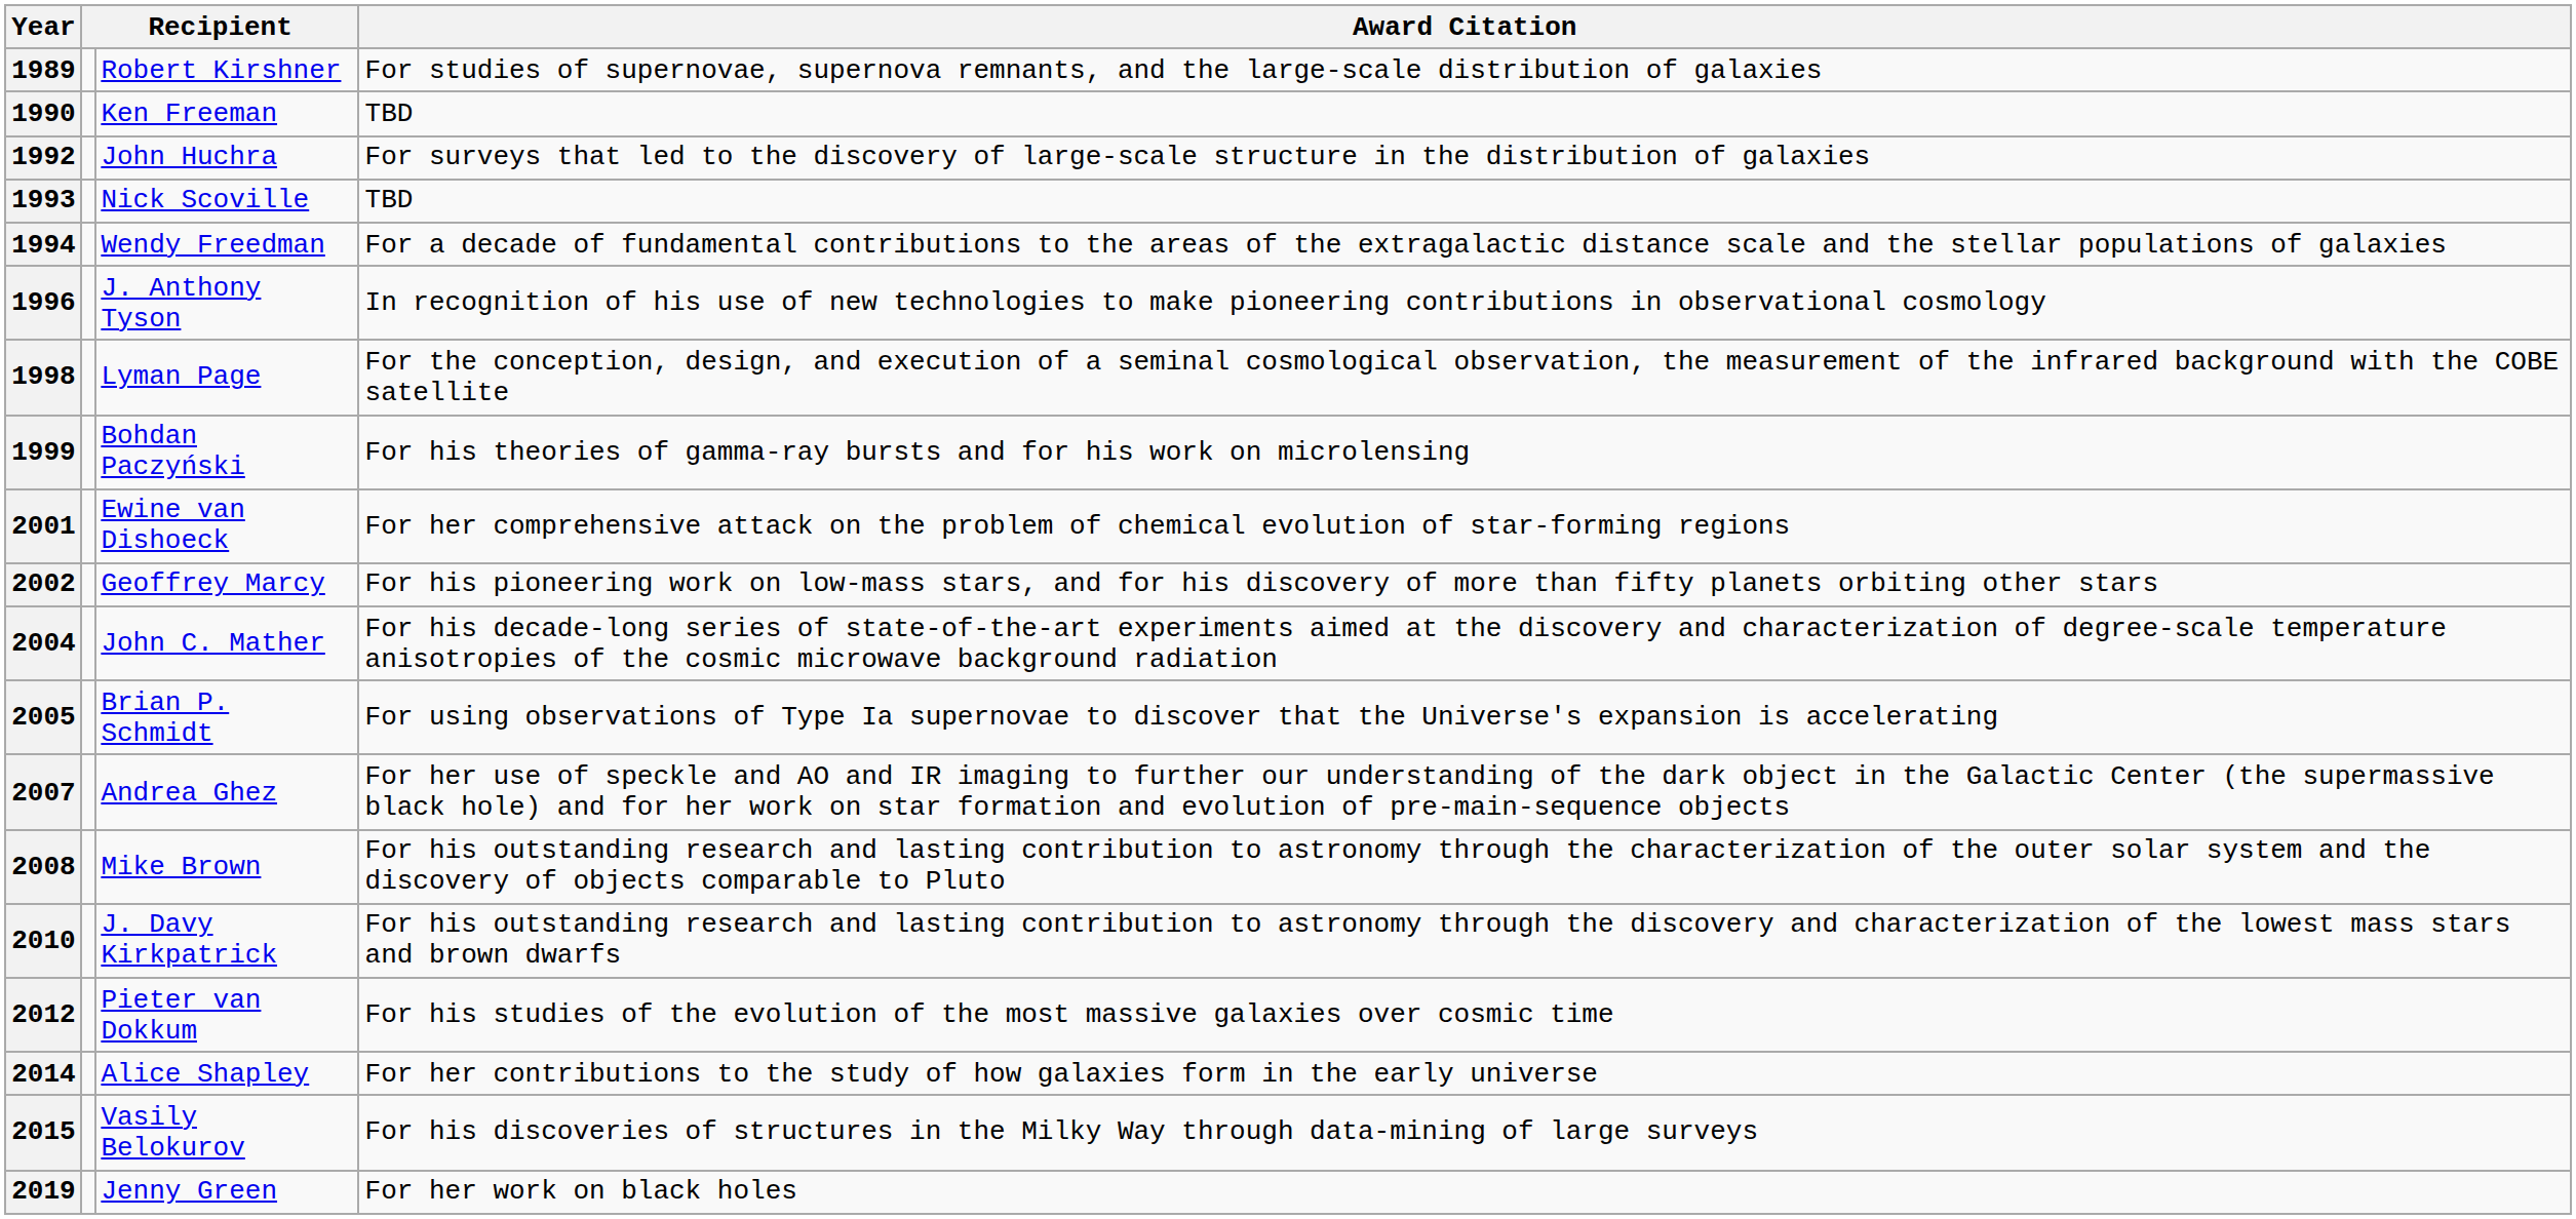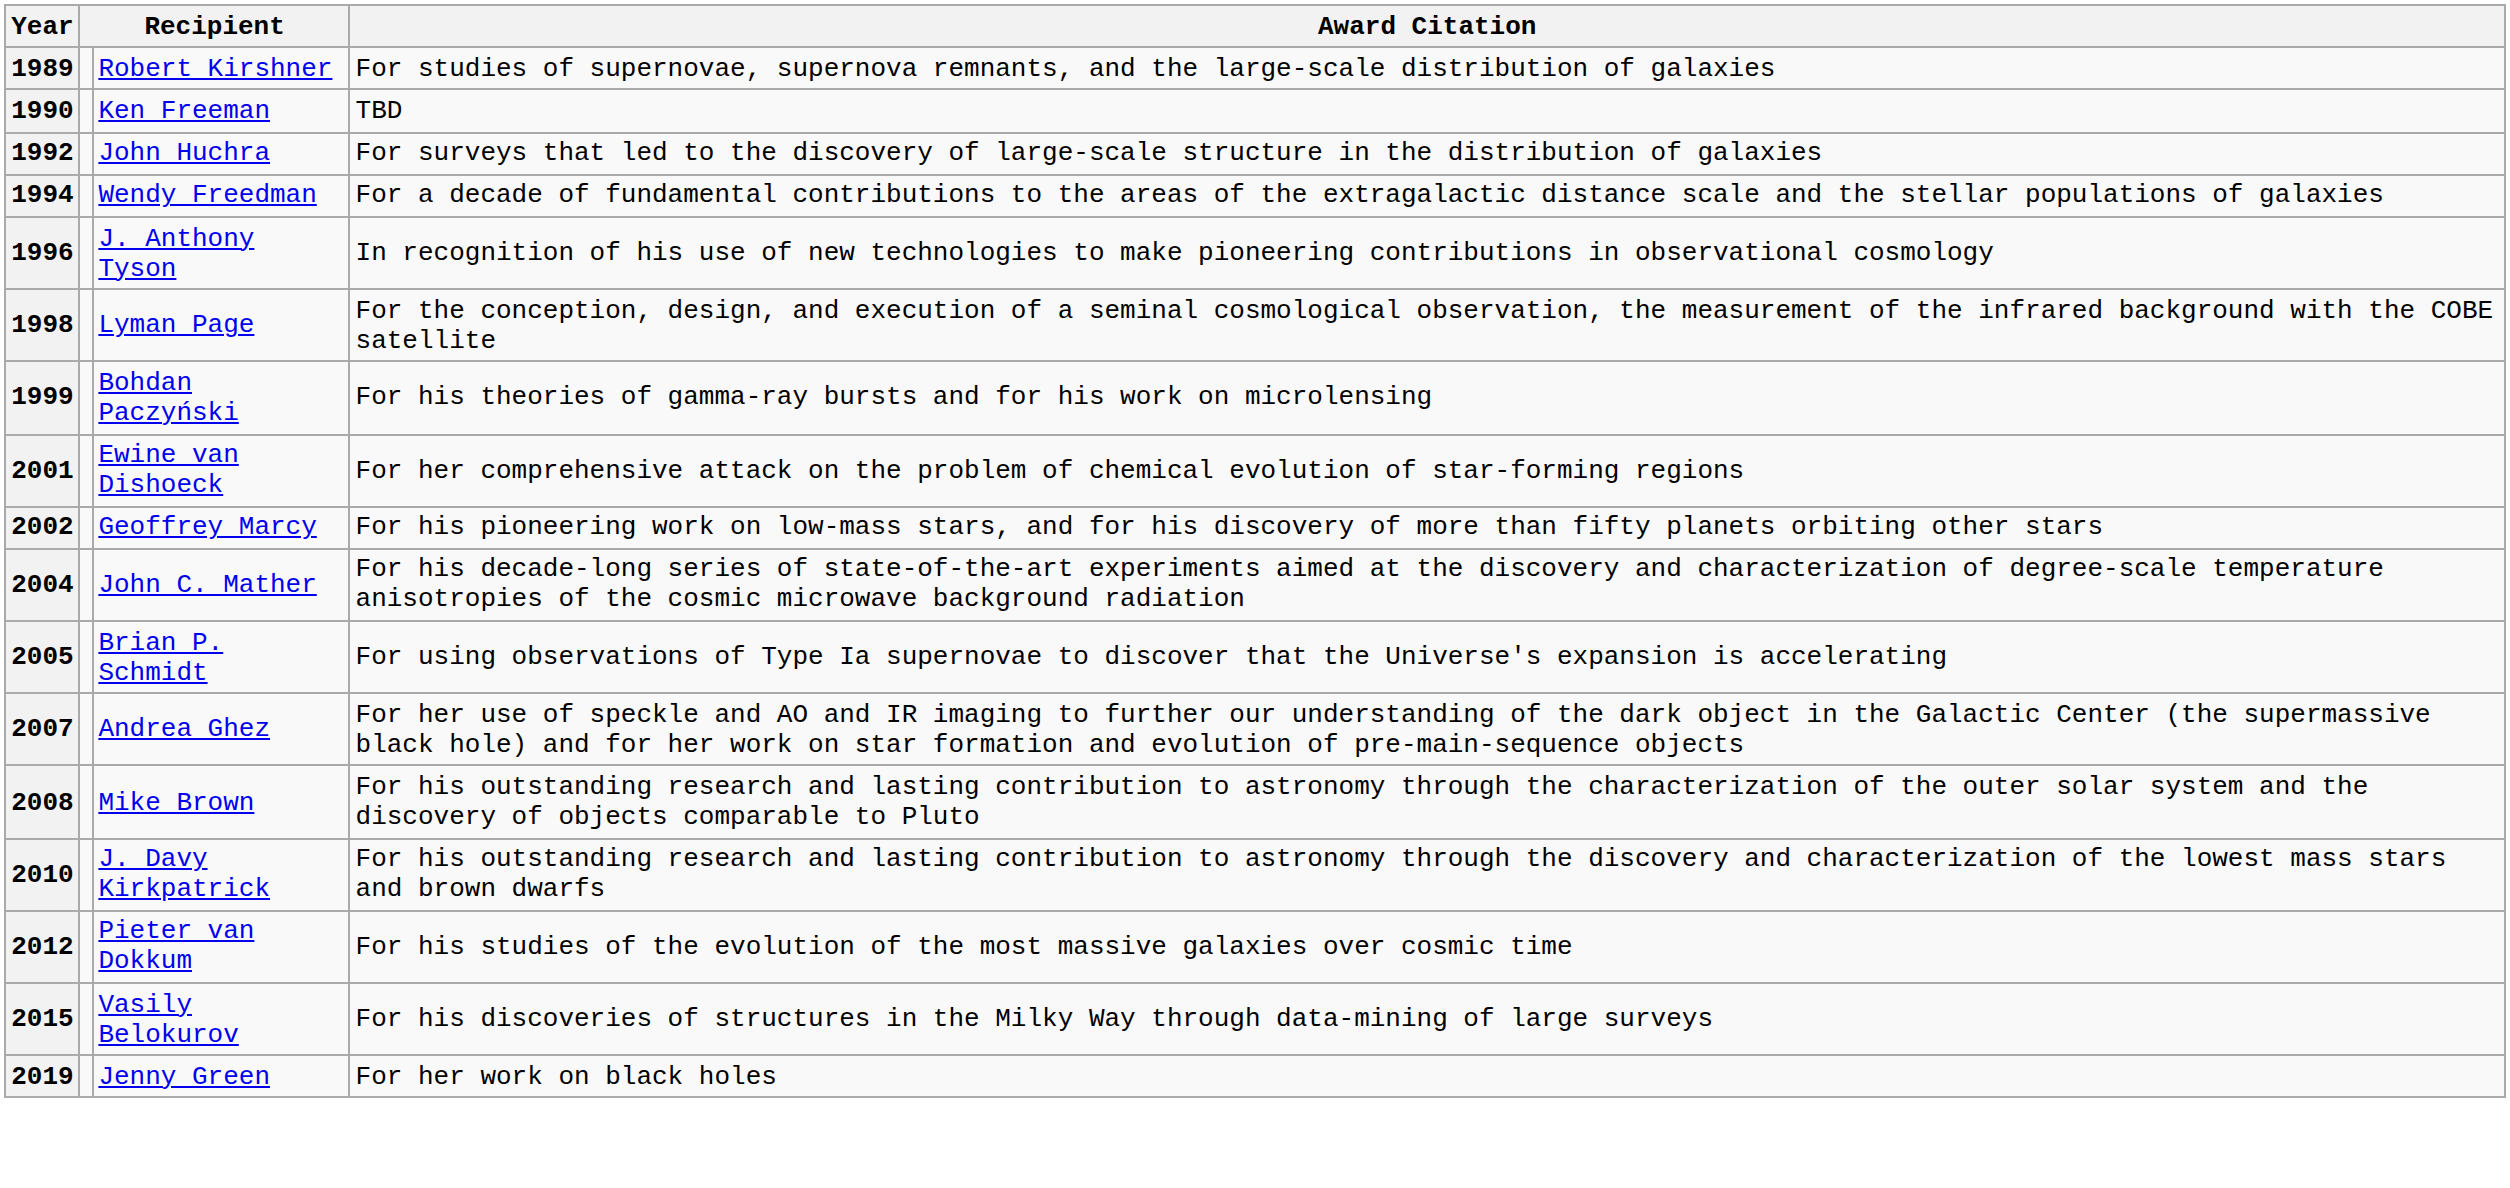- row: 1993 | Nick Scoville | TBD
- row: 2014 | Alice Shapley | For her contributions to the study of how galaxies form in the early universe
